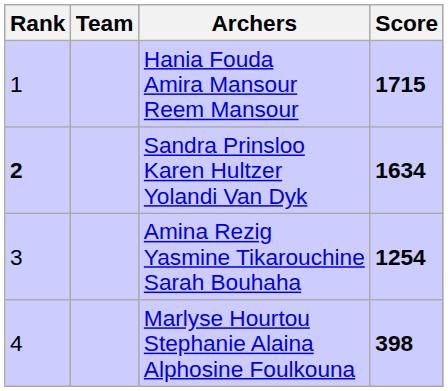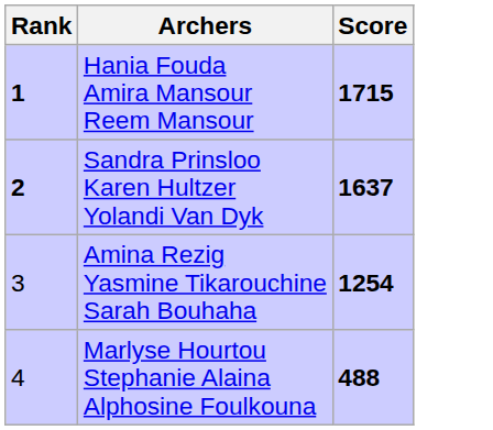- column: Team
Hania Fouda Amira Mansour Reem Mansour | Rank: normal -> bold
Sandra Prinsloo Karen Hultzer Yolandi Van Dyk | Score: 1634 -> 1637
Marlyse Hourtou Stephanie Alaina Alphosine Foulkouna | Score: 398 -> 488
